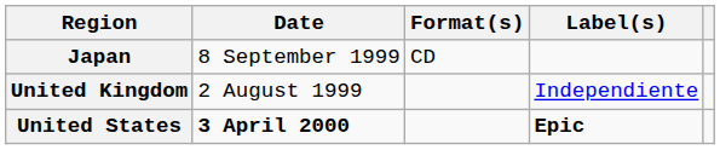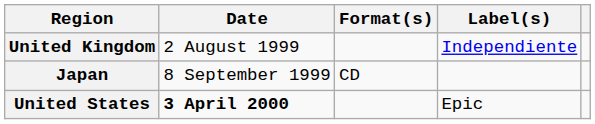rows swapped: United Kingdom <-> Japan
United States | Label(s): bold -> normal
